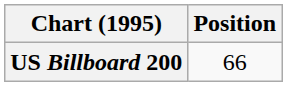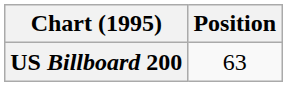US Billboard 200 | Position: 66 -> 63
